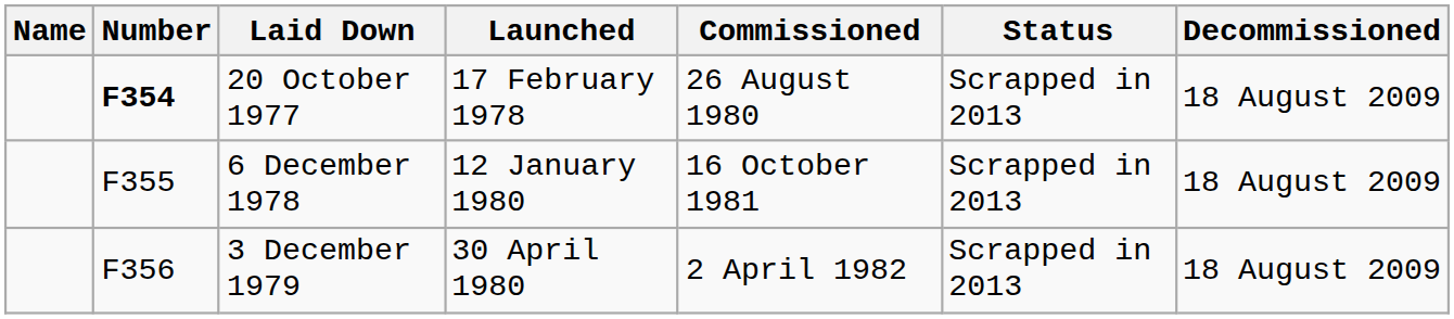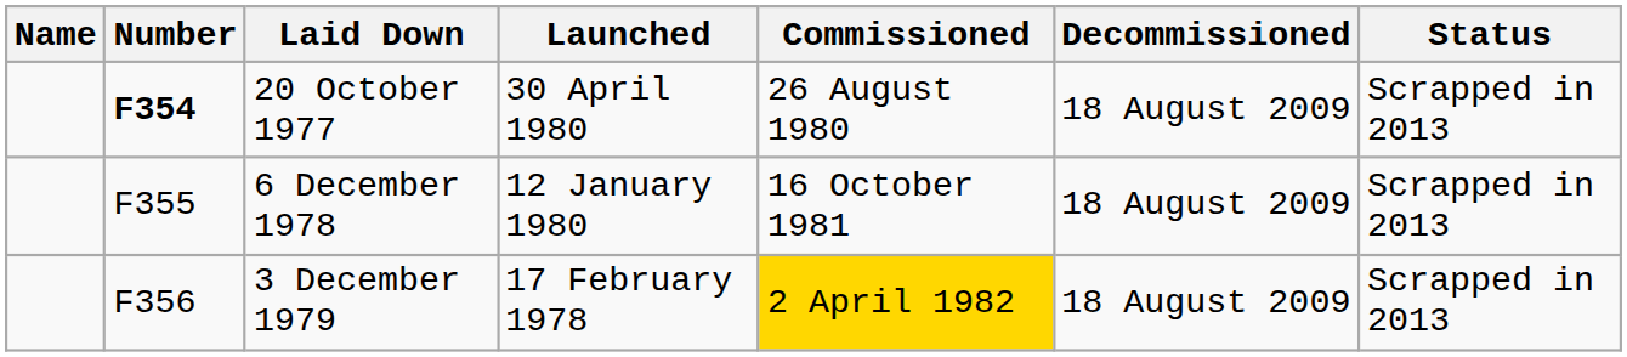columns swapped: Decommissioned <-> Status
20 October 1977 | Launched: 17 February 1978 -> 30 April 1980
3 December 1979 | Launched: 30 April 1980 -> 17 February 1978
3 December 1979 | Commissioned: no background -> gold background
